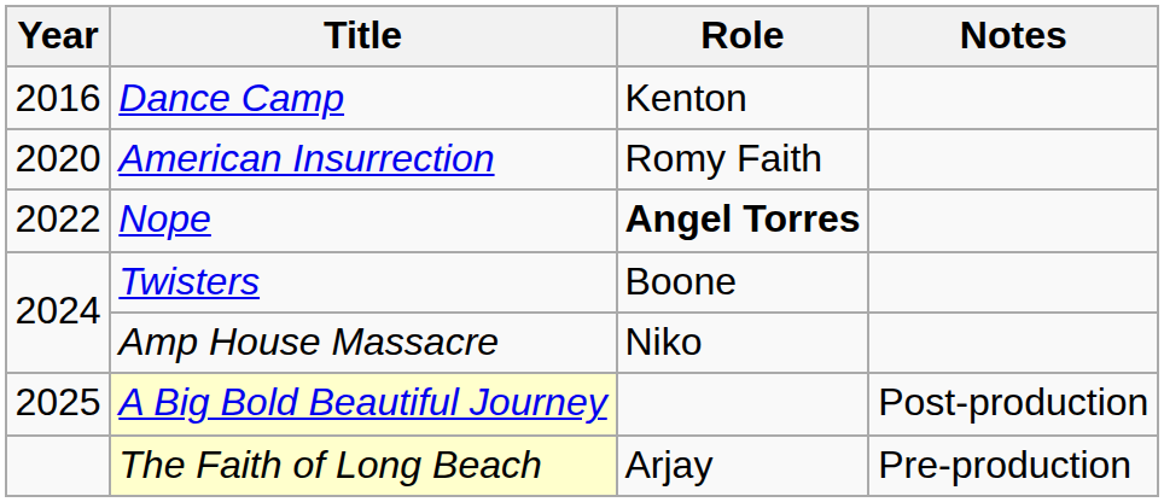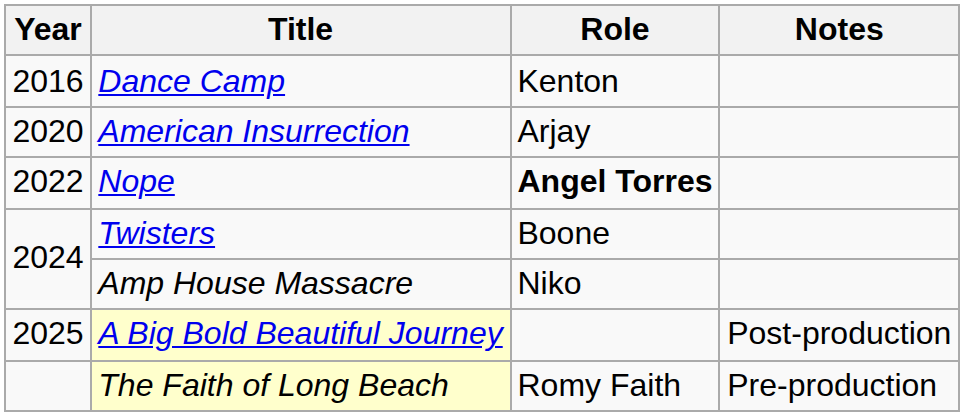American Insurrection | Role: Romy Faith -> Arjay
The Faith of Long Beach | Role: Arjay -> Romy Faith
